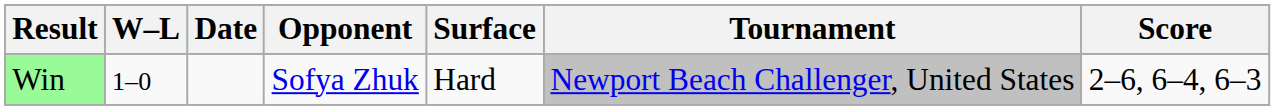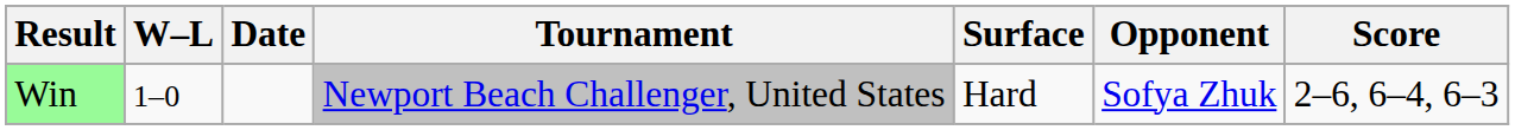columns swapped: Tournament <-> Opponent
